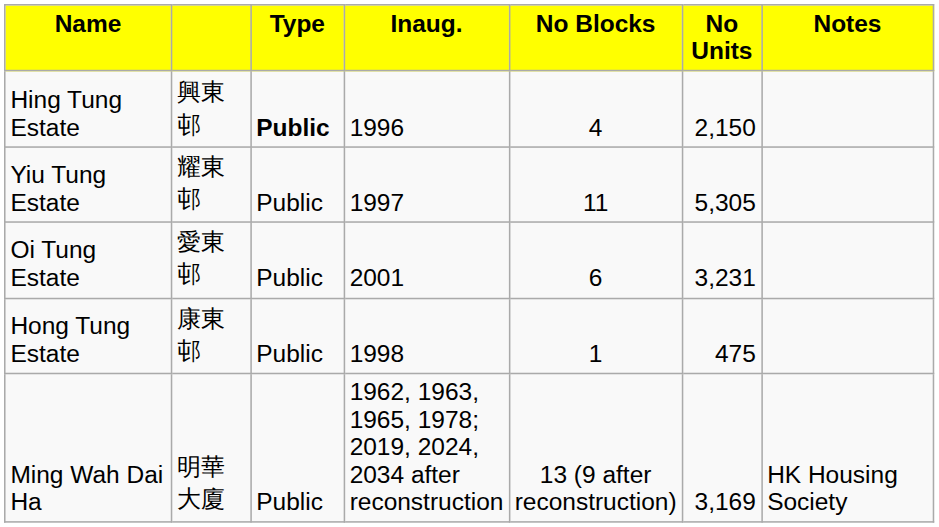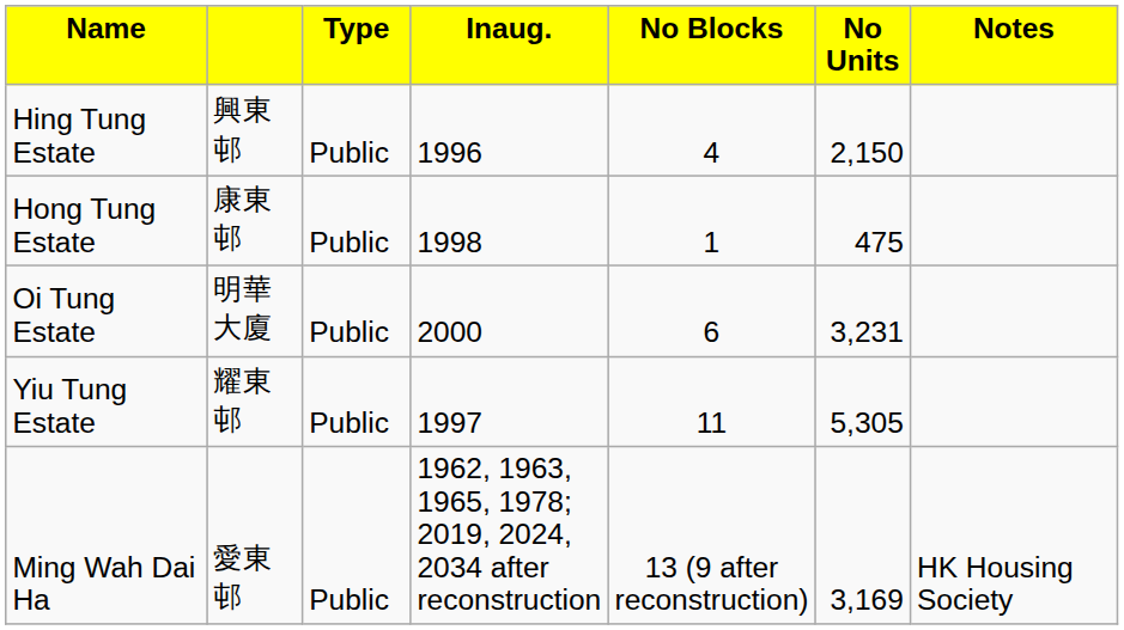Hing Tung Estate | column 3: bold -> normal
rows swapped: Hong Tung Estate <-> Yiu Tung Estate
Oi Tung Estate | column 2: 愛東邨 -> 明華大廈
Oi Tung Estate | column 4: 2001 -> 2000
Ming Wah Dai Ha | column 2: 明華大廈 -> 愛東邨
